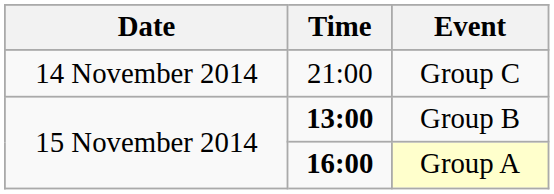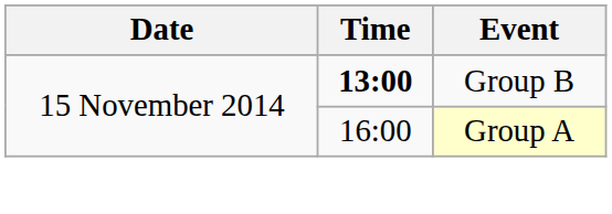- row: 14 November 2014 | 21:00 | Group C
Group A | Time: bold -> normal
